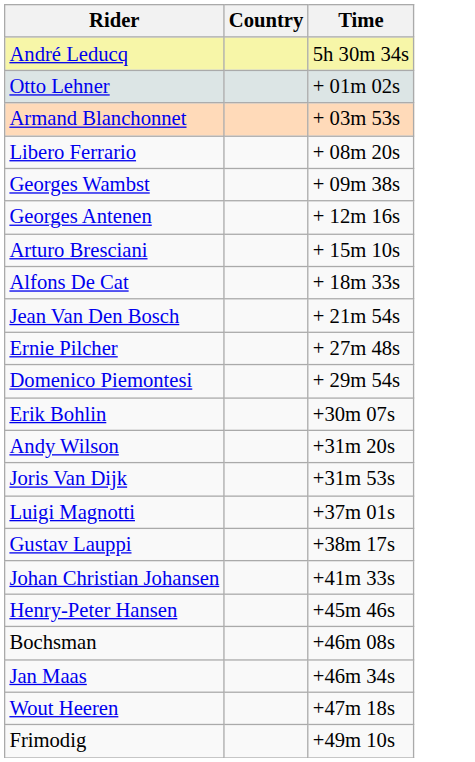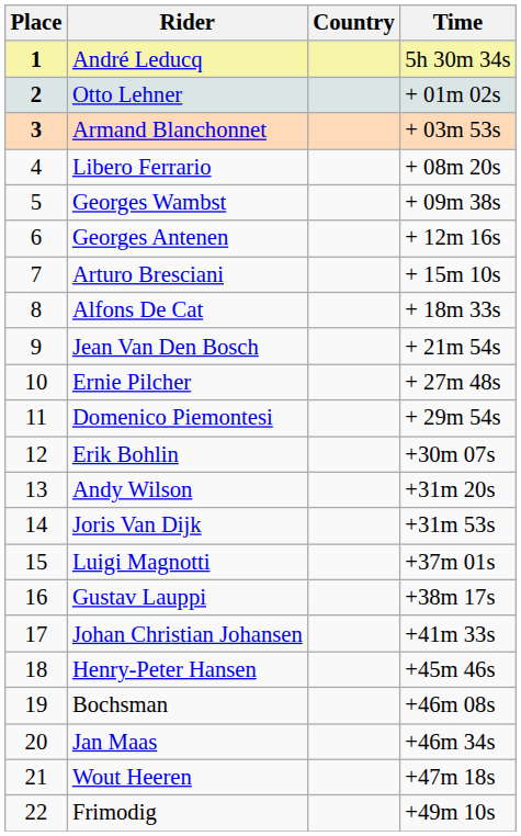+ column: Place | 1 | 2 | 3 | 4 | 5 | 6 | 7 | 8 | 9 | 10 | 11 | 12 | 13 | 14 | 15 | 16 | 17 | 18 | 19 | 20 | 21 | 22
